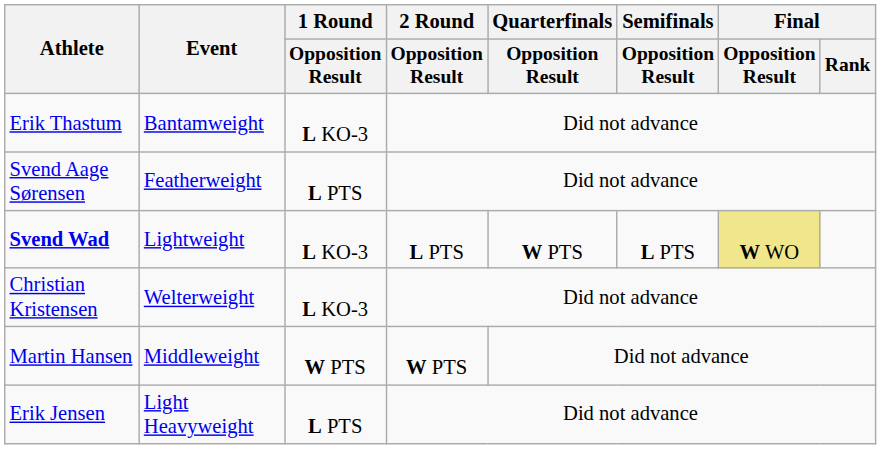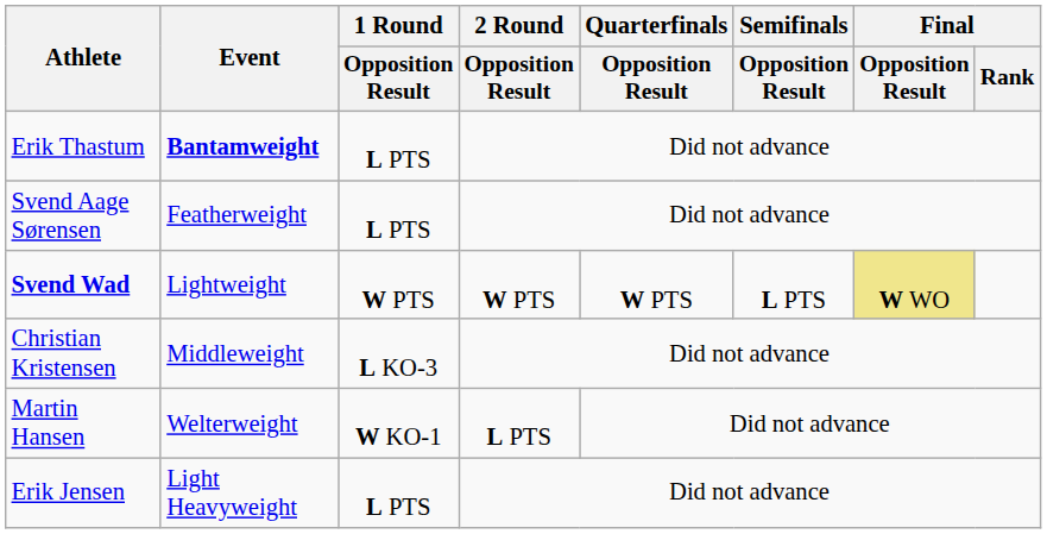Erik Thastum | Event: normal -> bold
Erik Thastum | 1 Round / Opposition Result: L KO-3 -> L PTS
Svend Wad | 1 Round / Opposition Result: L KO-3 -> W PTS
Svend Wad | 2 Round / Opposition Result: L PTS -> W PTS
Christian Kristensen | Event: Welterweight -> Middleweight
Martin Hansen | Event: Middleweight -> Welterweight
Martin Hansen | 1 Round / Opposition Result: W PTS -> W KO-1
Martin Hansen | 2 Round / Opposition Result: W PTS -> L PTS
